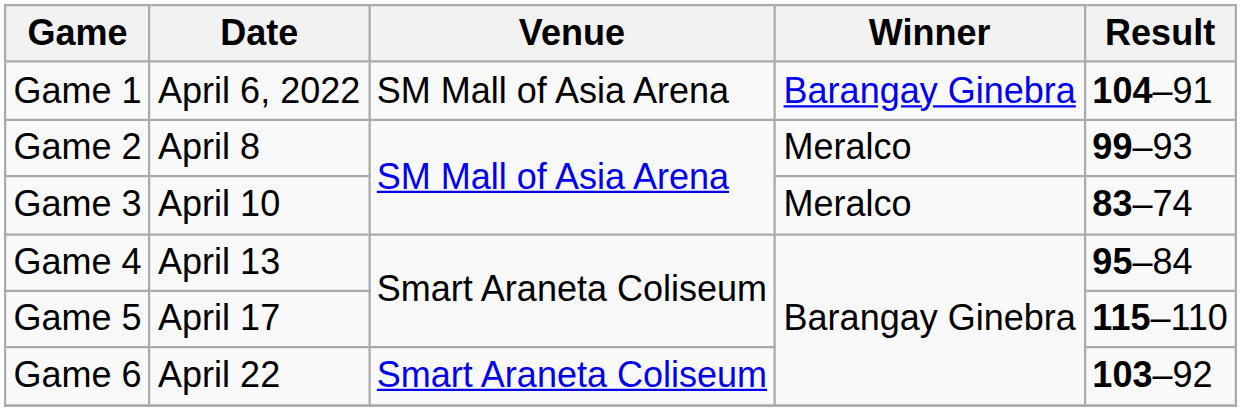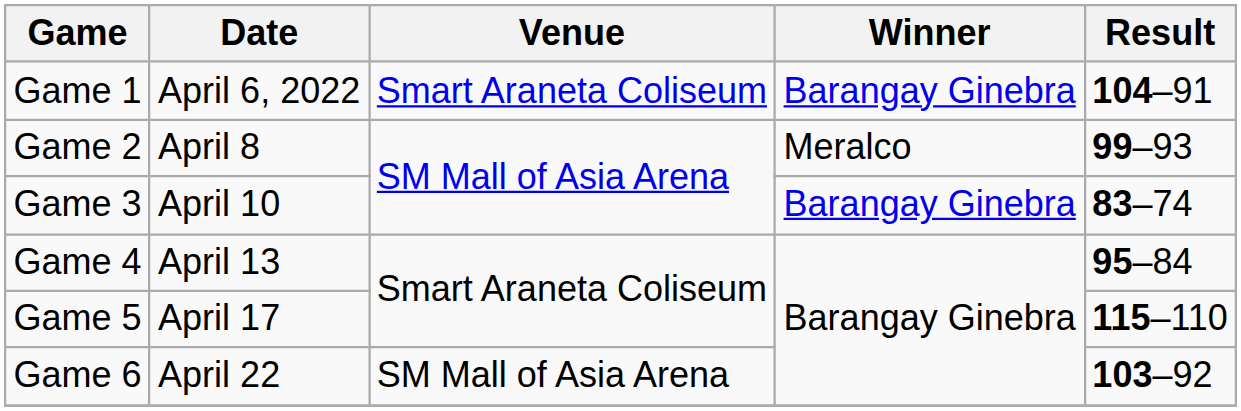Game 1 | Venue: SM Mall of Asia Arena -> Smart Araneta Coliseum
Game 3 | Winner: Meralco -> Barangay Ginebra
Game 6 | Venue: Smart Araneta Coliseum -> SM Mall of Asia Arena
